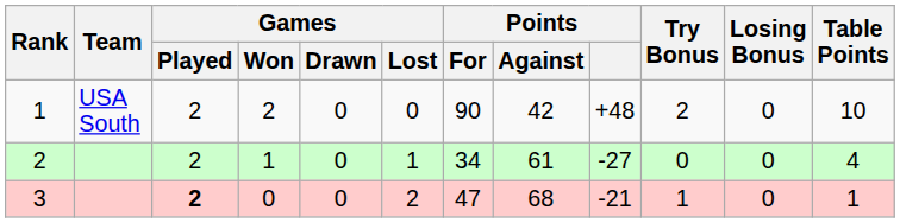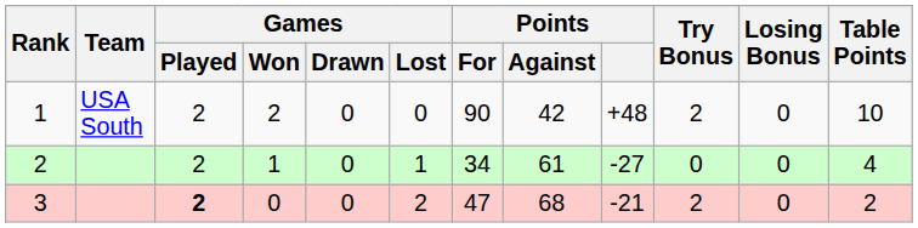3 | Try Bonus: 1 -> 2
3 | Table Points: 1 -> 2
